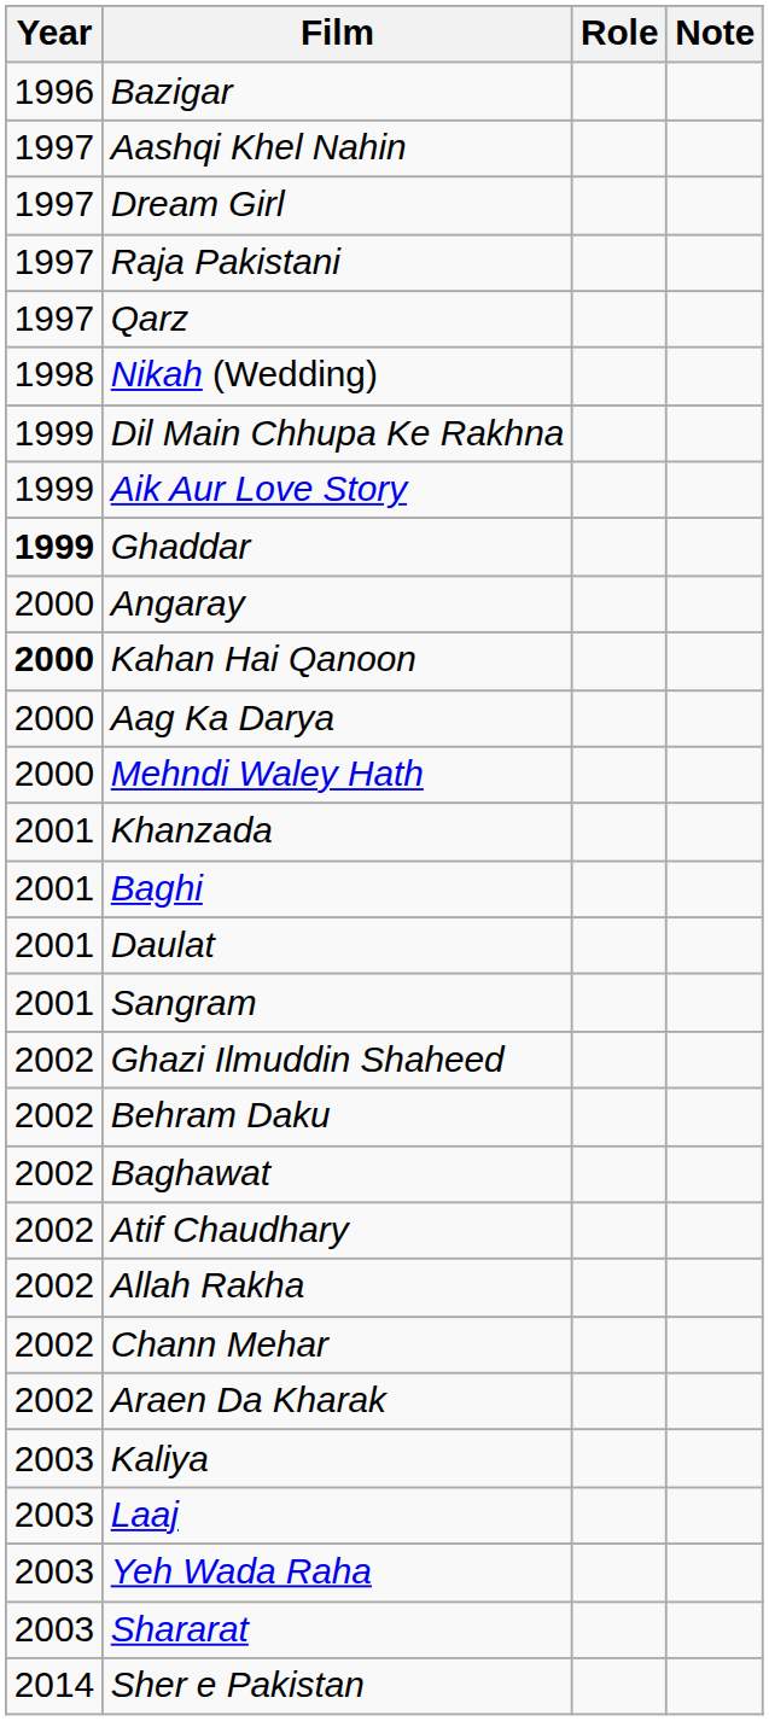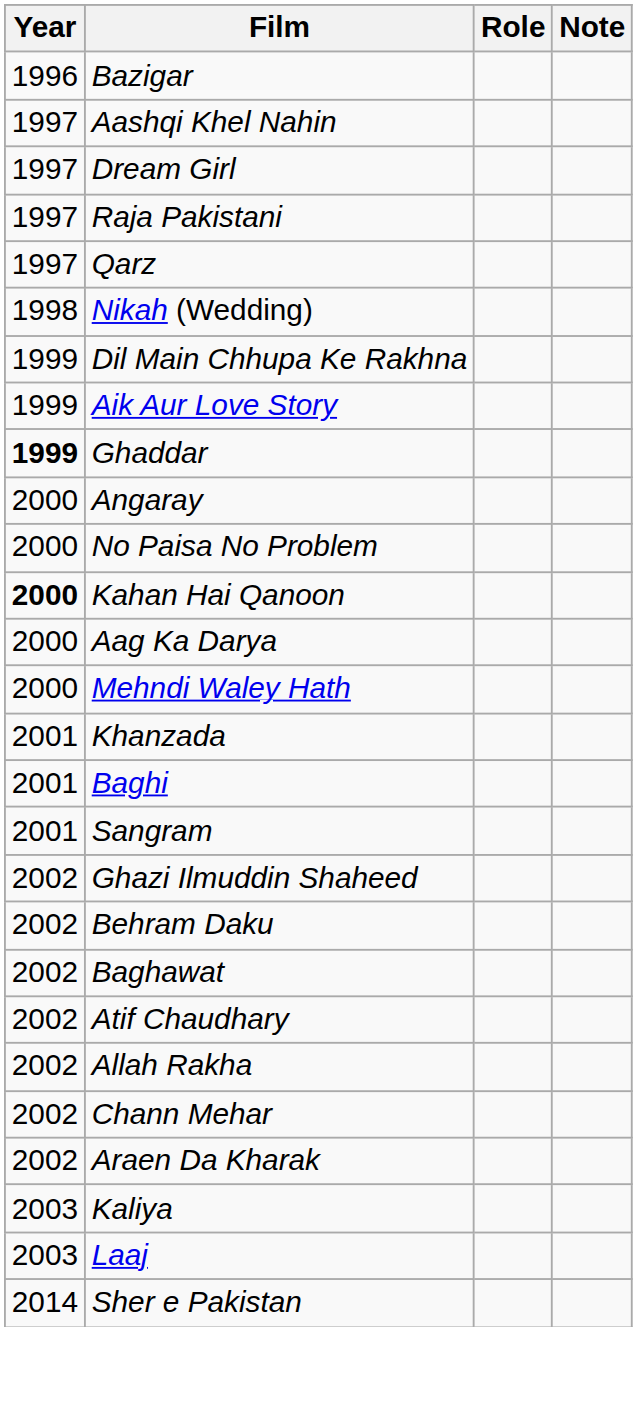+ row: 2000 | No Paisa No Problem
- row: 2001 | Daulat
- row: 2003 | Yeh Wada Raha
- row: 2003 | Shararat
